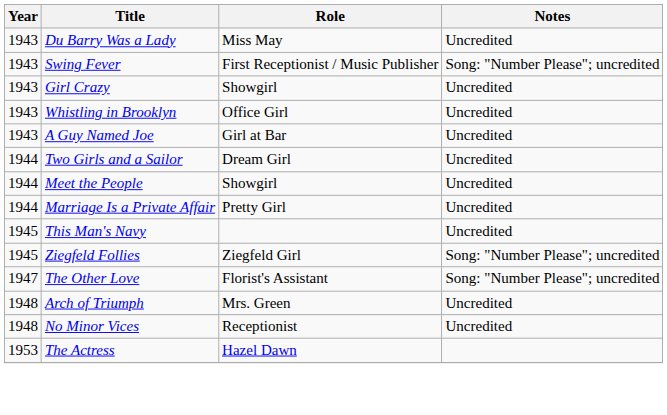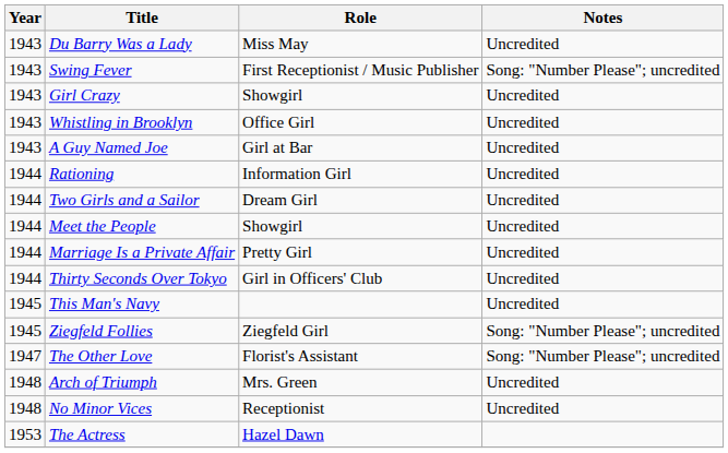+ row: 1944 | Rationing | Information Girl | Uncredited
+ row: 1944 | Thirty Seconds Over Tokyo | Girl in Officers' Club | Uncredited
